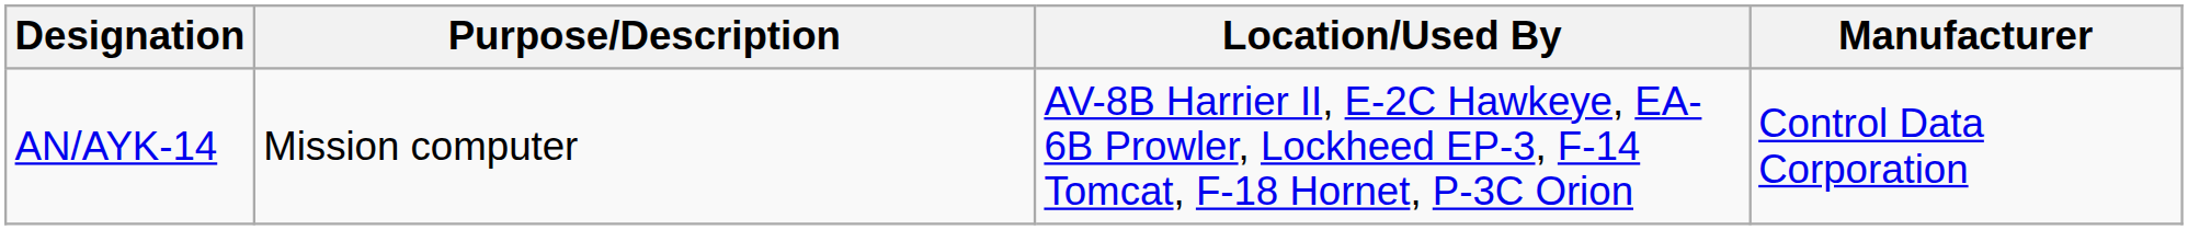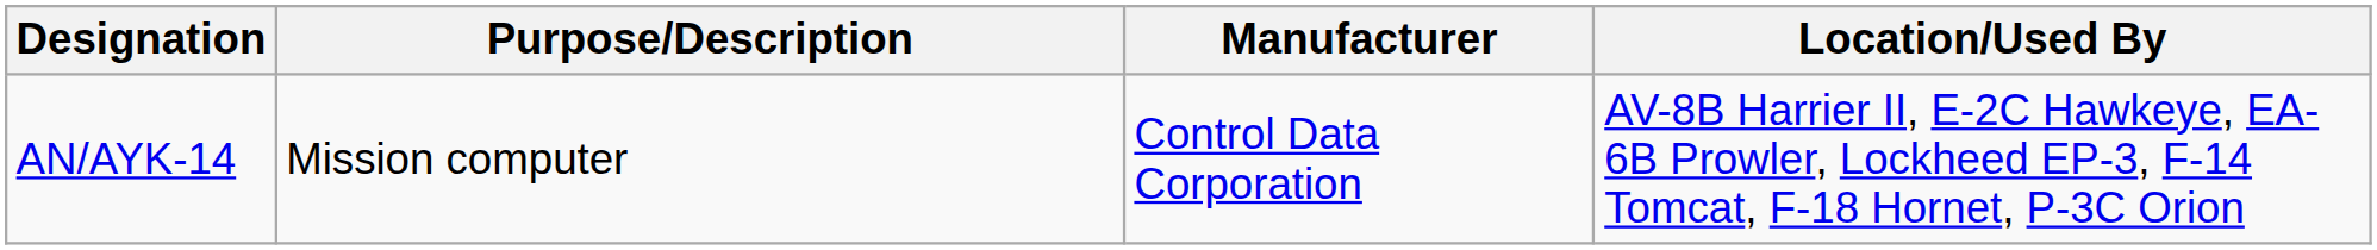columns swapped: Location/Used By <-> Manufacturer
